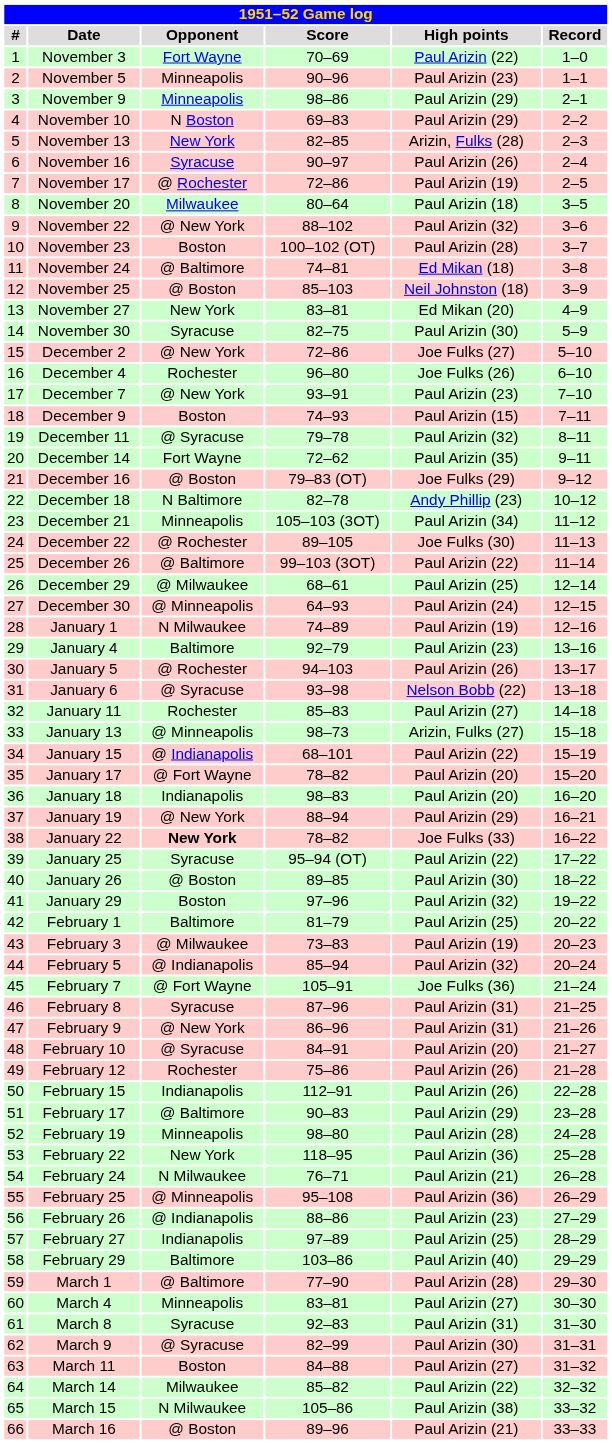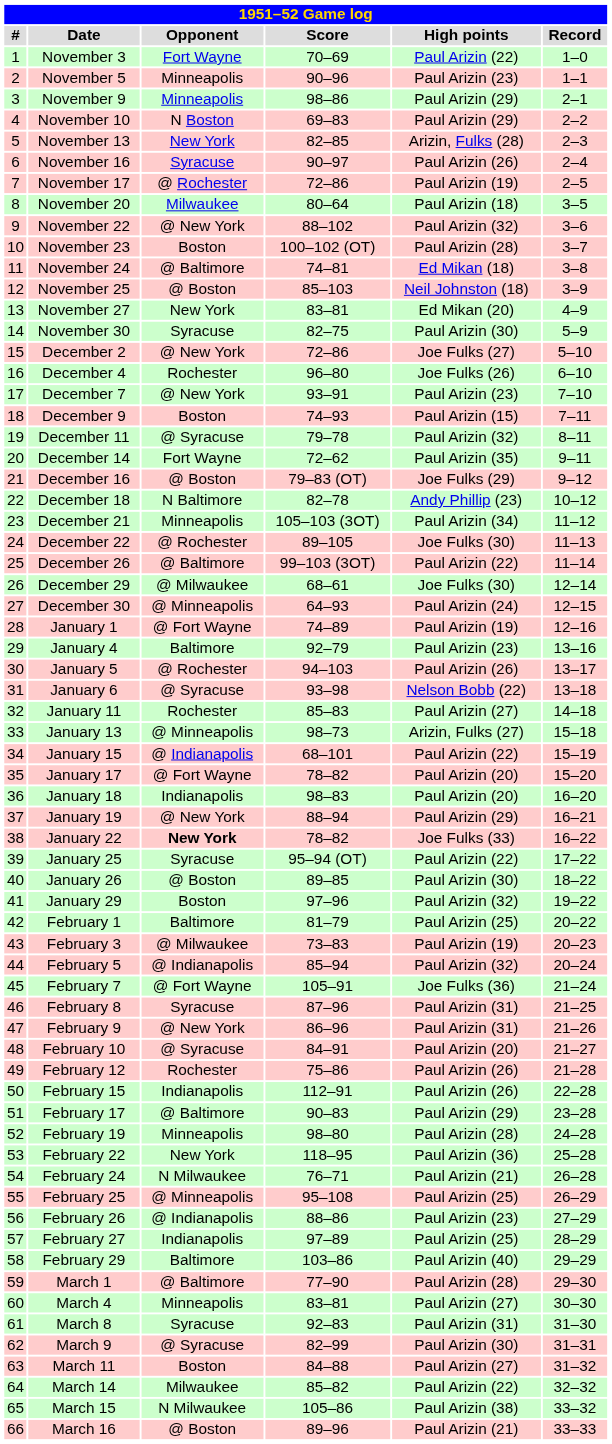December 29 | High points: Paul Arizin (25) -> Joe Fulks (30)
January 1 | Opponent: N Milwaukee -> @ Fort Wayne
February 25 | High points: Paul Arizin (36) -> Paul Arizin (25)
